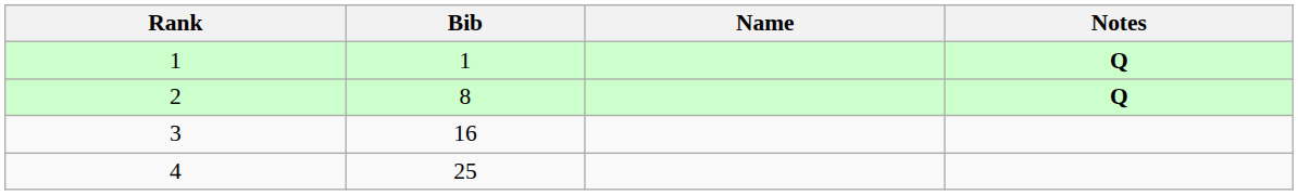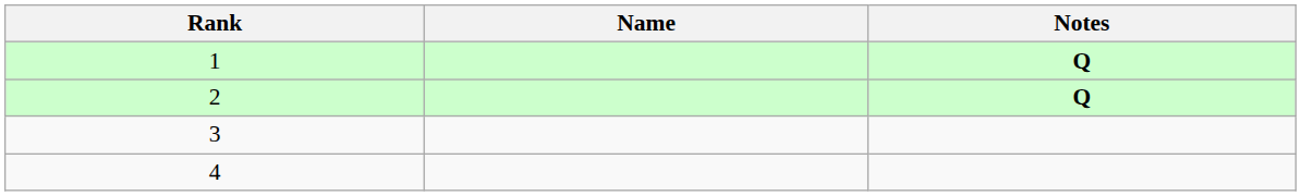- column: Bib | 1 | 8 | 16 | 25
